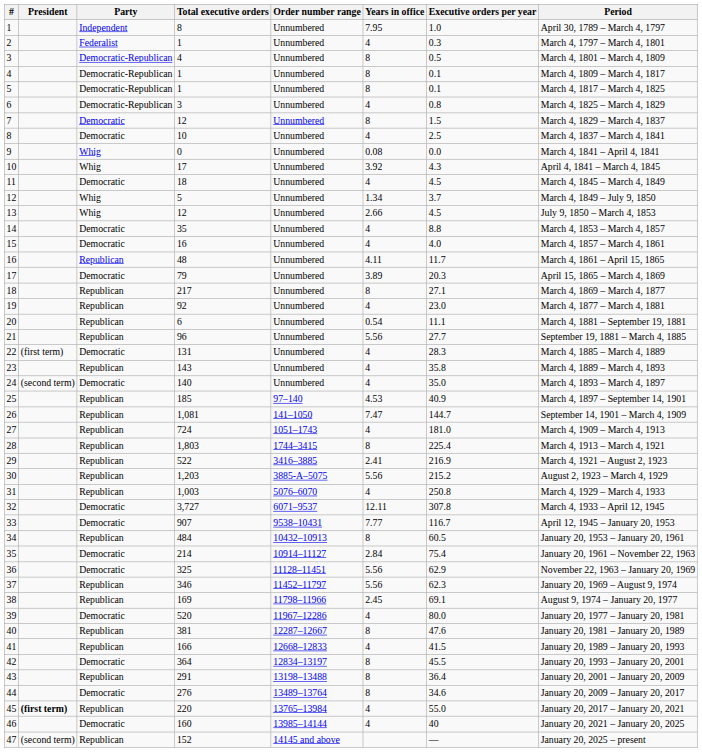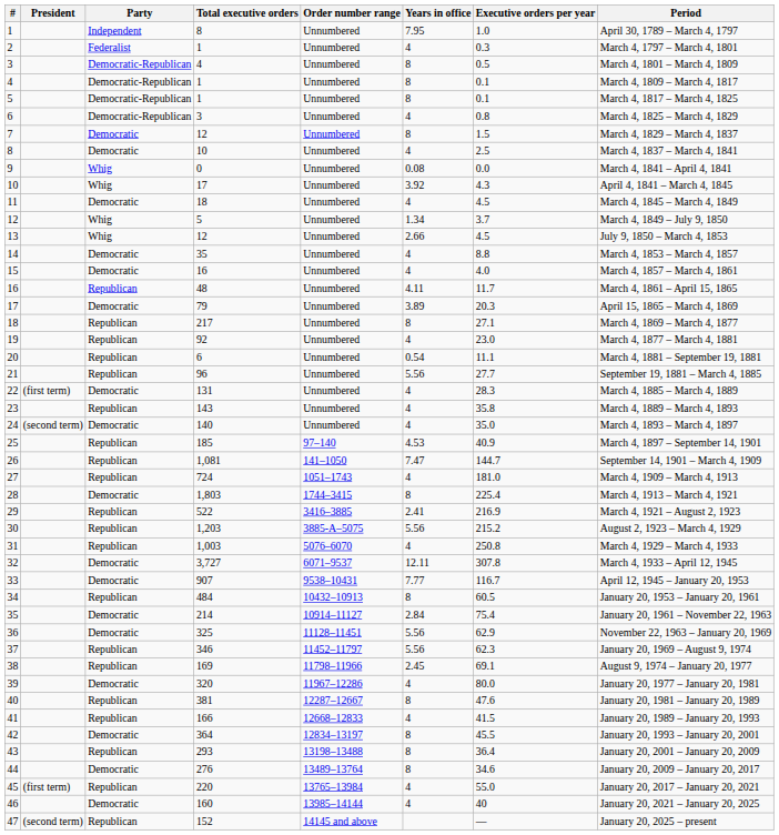28 | Party: Republican -> Democratic
39 | Total executive orders: 520 -> 320
43 | Total executive orders: 291 -> 293
45 | President: bold -> normal
